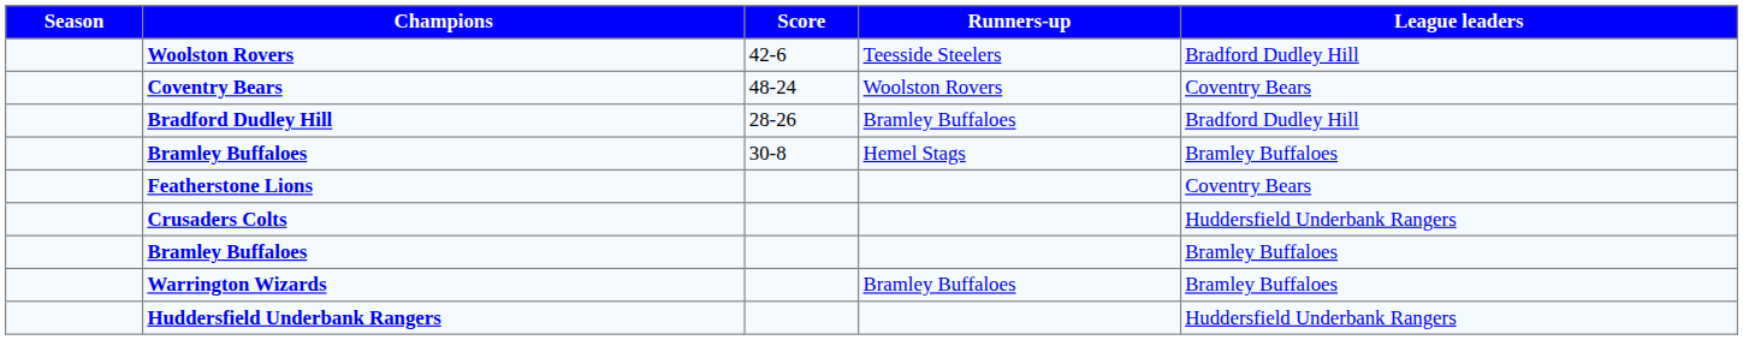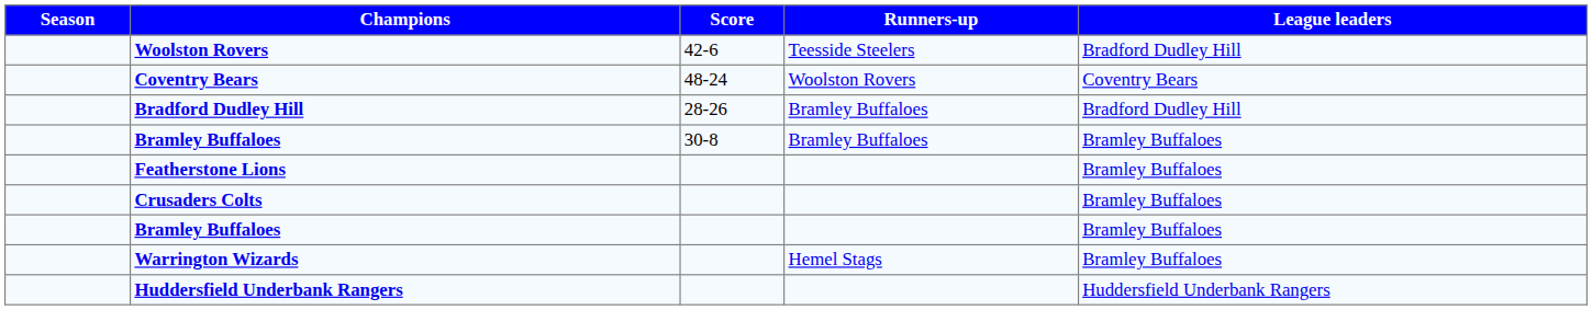Bramley Buffaloes / 30-8 | Runners-up: Hemel Stags -> Bramley Buffaloes
Featherstone Lions | League leaders: Coventry Bears -> Bramley Buffaloes
Crusaders Colts | League leaders: Huddersfield Underbank Rangers -> Bramley Buffaloes
Warrington Wizards | Runners-up: Bramley Buffaloes -> Hemel Stags
